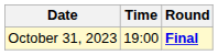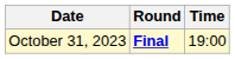columns swapped: Time <-> Round
